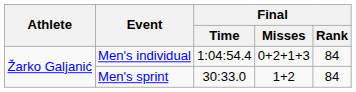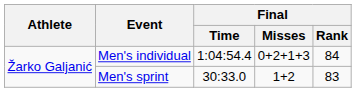Men's sprint | Final / Rank: 84 -> 83
